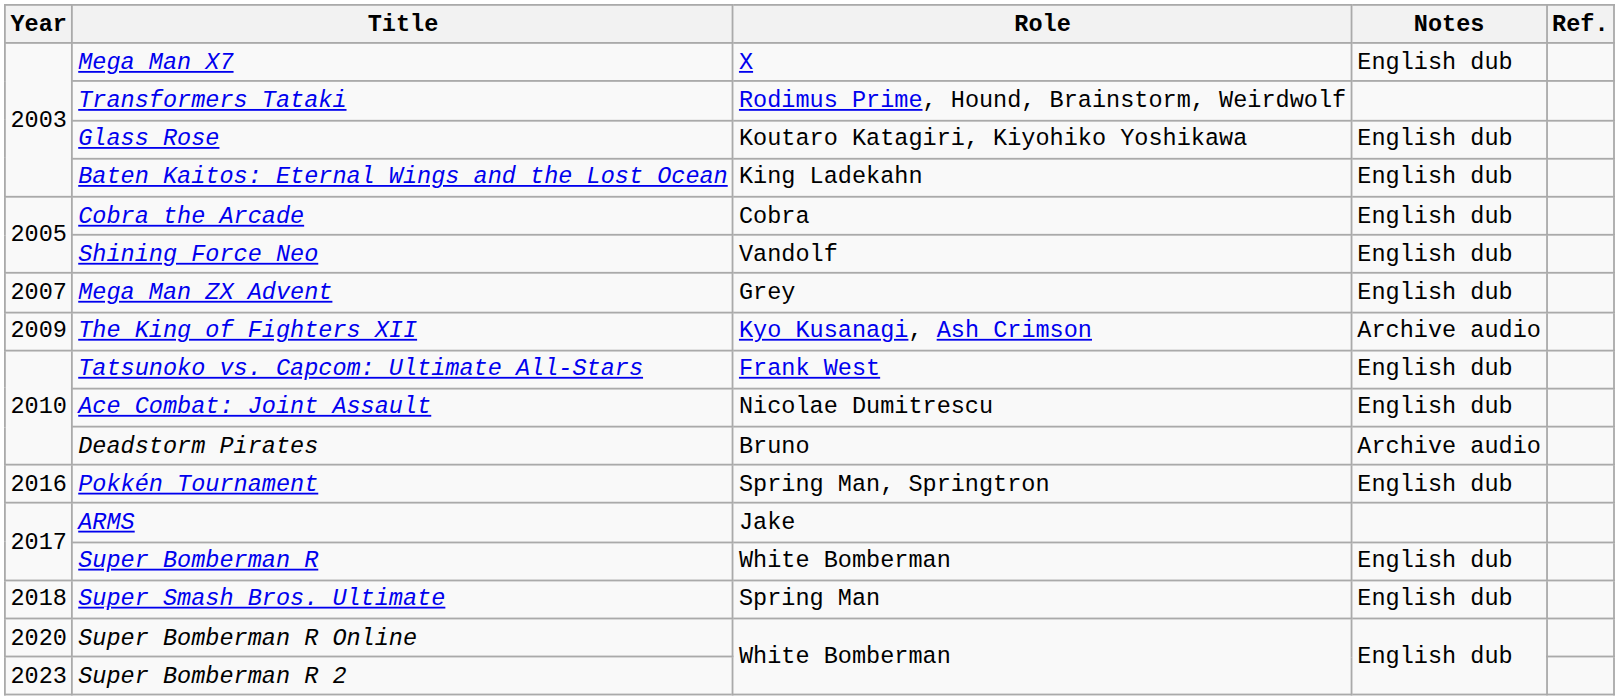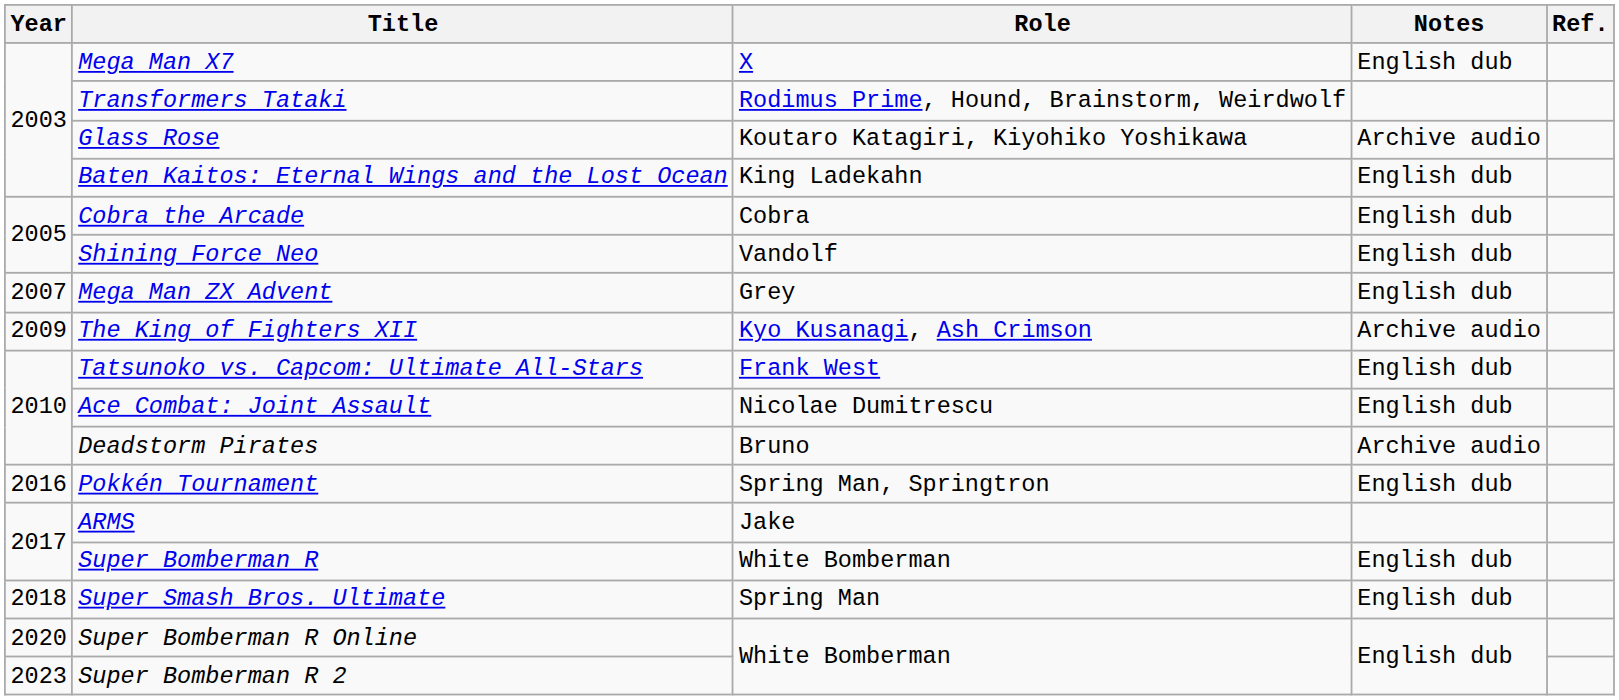Glass Rose | Notes: English dub -> Archive audio
